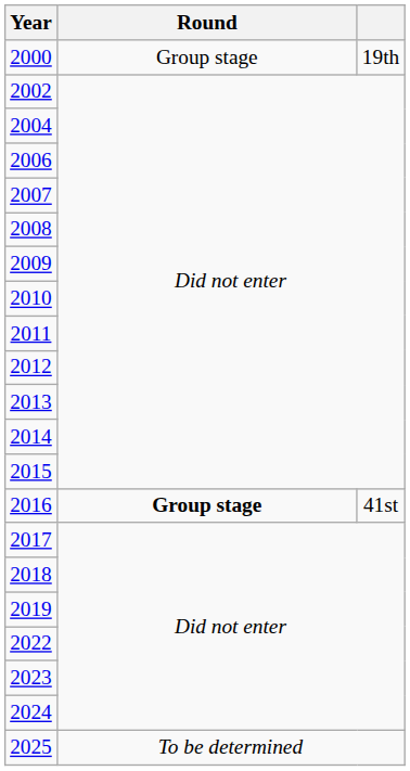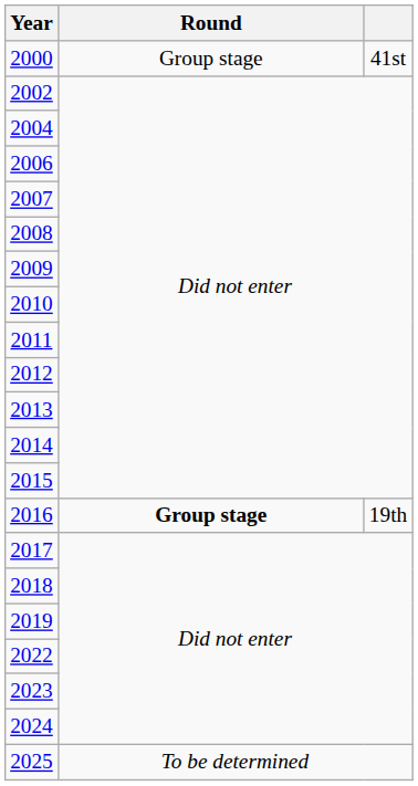2000 | column 3: 19th -> 41st
2016 | column 3: 41st -> 19th
